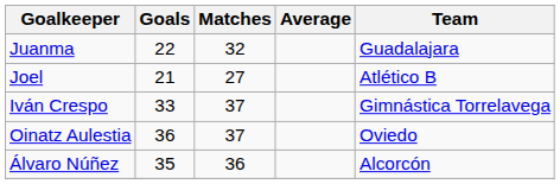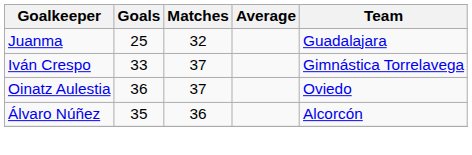Juanma | Goals: 22 -> 25
- row: Joel | 21 | 27 | Atlético B
